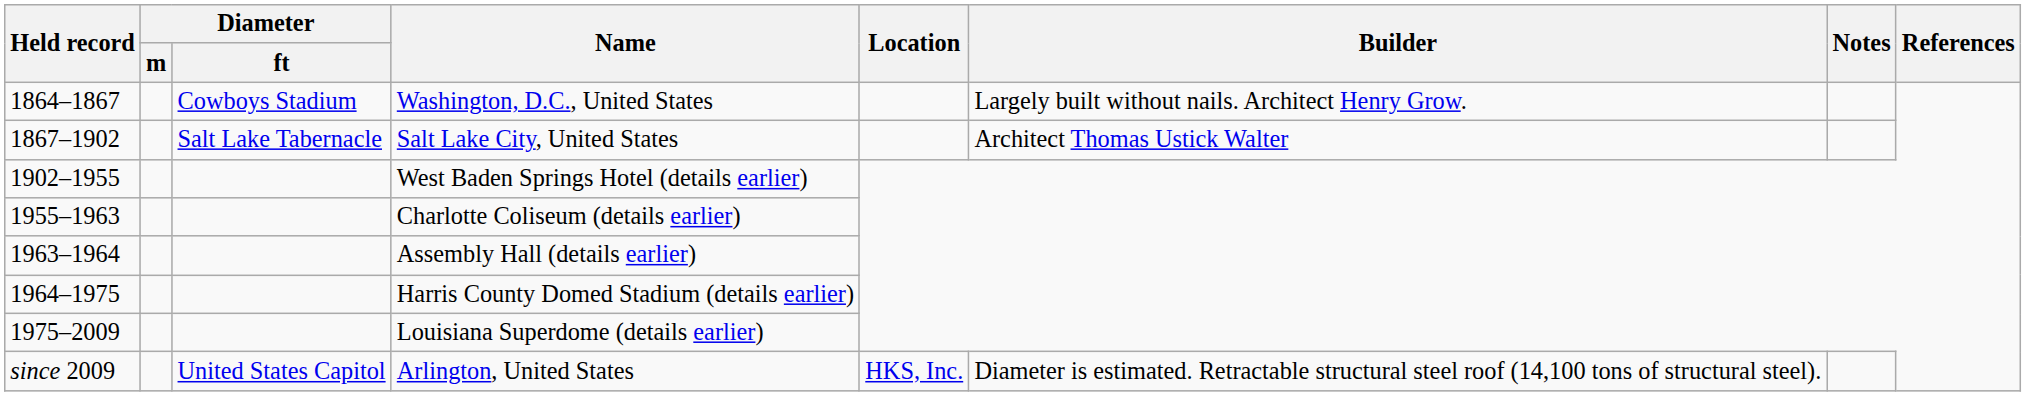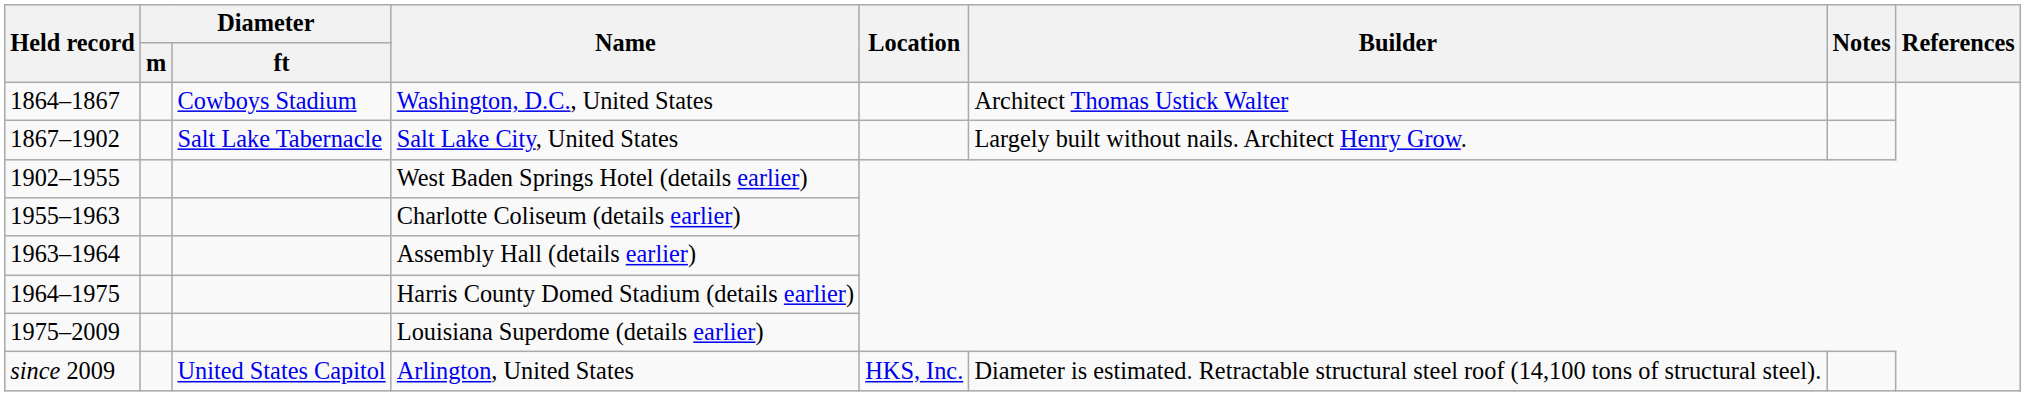Washington, D.C., United States | Builder: Largely built without nails. Architect Henry Grow. -> Architect Thomas Ustick Walter
Salt Lake City, United States | Builder: Architect Thomas Ustick Walter -> Largely built without nails. Architect Henry Grow.
